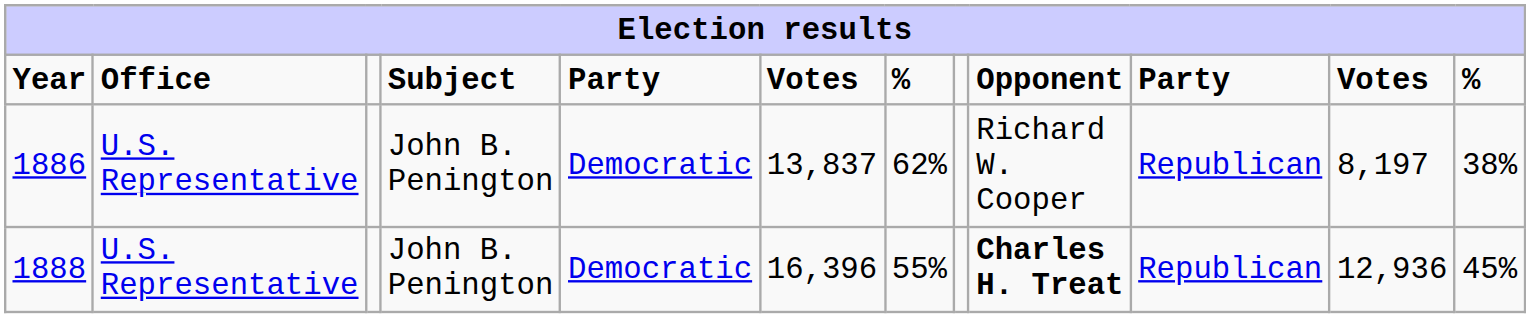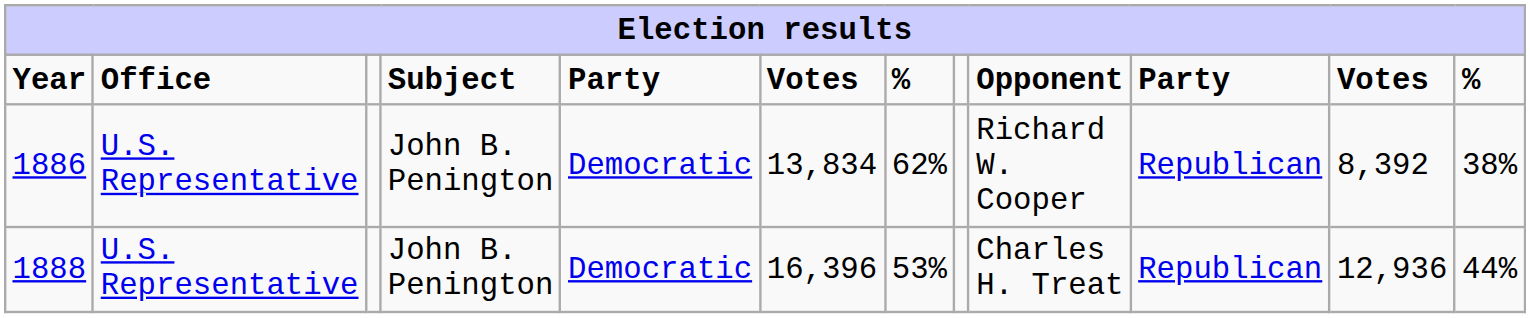1886 | column 6: 13,837 -> 13,834
1886 | column 11: 8,197 -> 8,392
1888 | column 7: 55% -> 53%
1888 | Opponent: bold -> normal
1888 | column 12: 45% -> 44%
